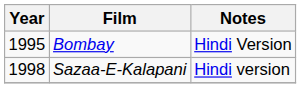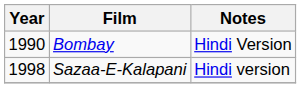Bombay | Year: 1995 -> 1990
